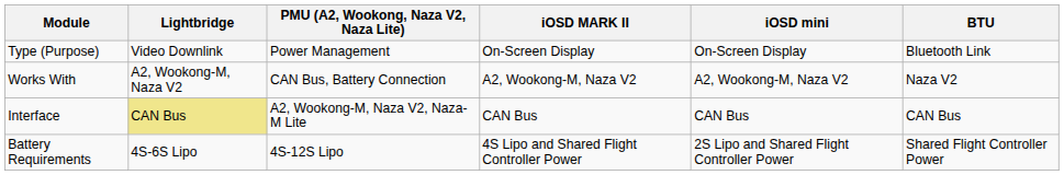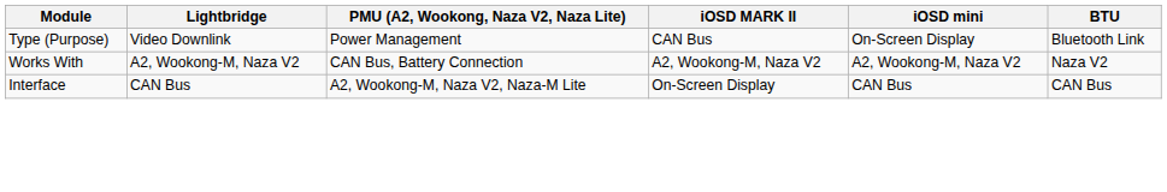Type (Purpose) | iOSD MARK II: On-Screen Display -> CAN Bus
Interface | Lightbridge: khaki background -> no background
Interface | iOSD MARK II: CAN Bus -> On-Screen Display
- row: Battery Requirements | 4S-6S Lipo | 4S-12S Lipo | 4S Lipo and Shared Flight Controller Power | 2S Lipo and Shared Flight Controller Power | Shared Flight Controller Power
